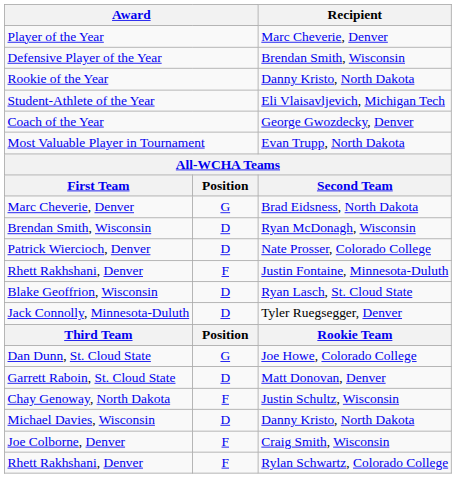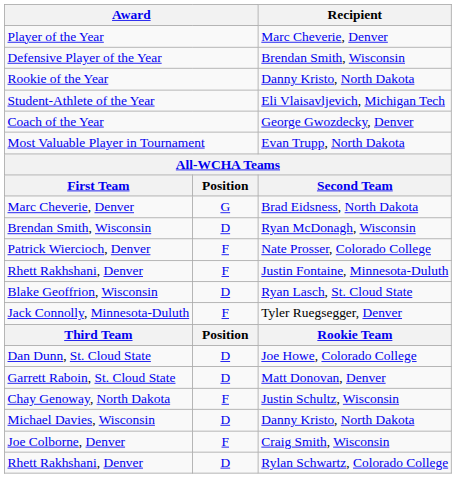Patrick Wiercioch, Denver | column 2: D -> F
Jack Connolly, Minnesota-Duluth | column 2: D -> F
Dan Dunn, St. Cloud State | column 2: G -> D
Rhett Rakhshani, Denver / Rylan Schwartz, Colorado College | column 2: F -> D
